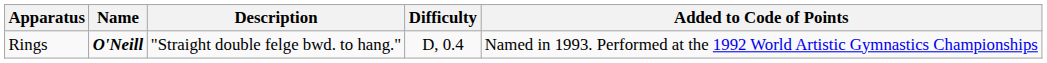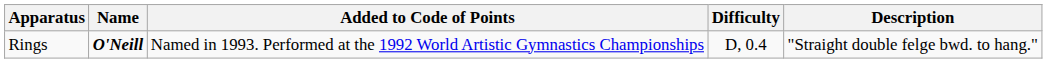columns swapped: Description <-> Added to Code of Points
